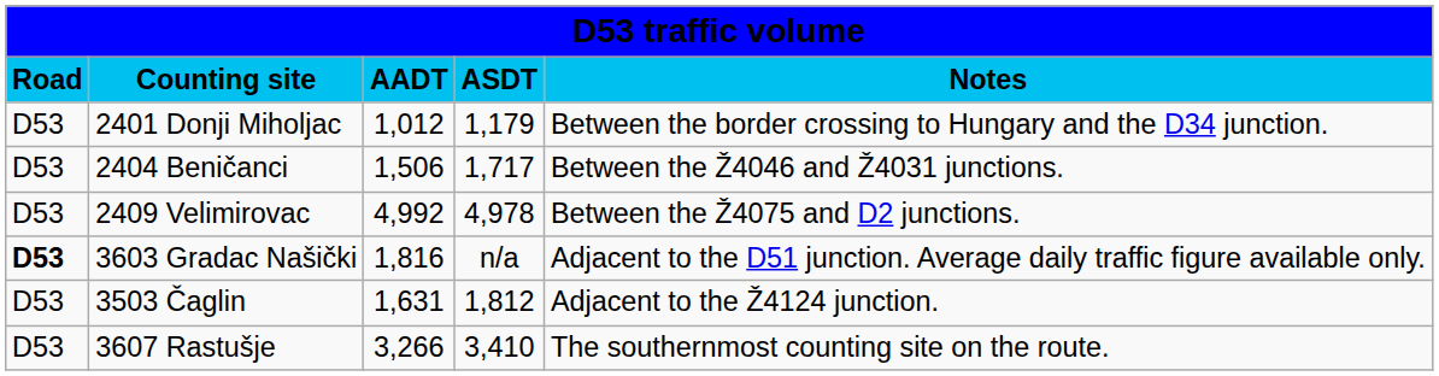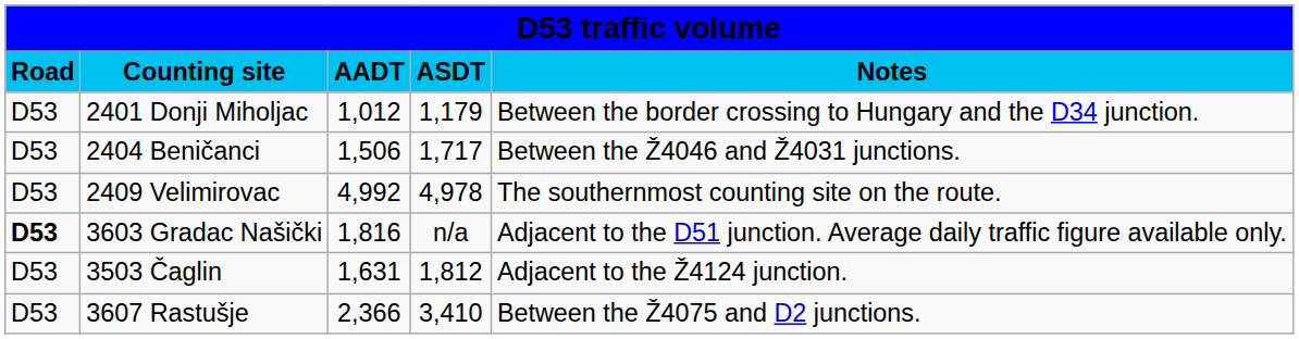2409 Velimirovac | column 5: Between the Ž4075 and D2 junctions. -> The southernmost counting site on the route.
3607 Rastušje | column 3: 3,266 -> 2,366
3607 Rastušje | column 5: The southernmost counting site on the route. -> Between the Ž4075 and D2 junctions.
